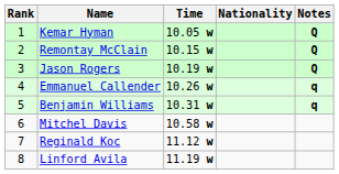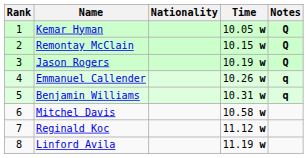columns swapped: Nationality <-> Time
